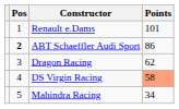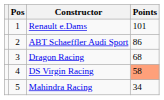ABT Schaeffler Audi Sport | Pos: bold -> normal
Dragon Racing | Points: 62 -> 68
